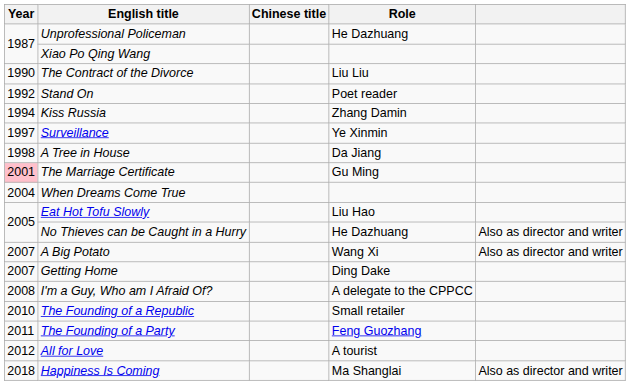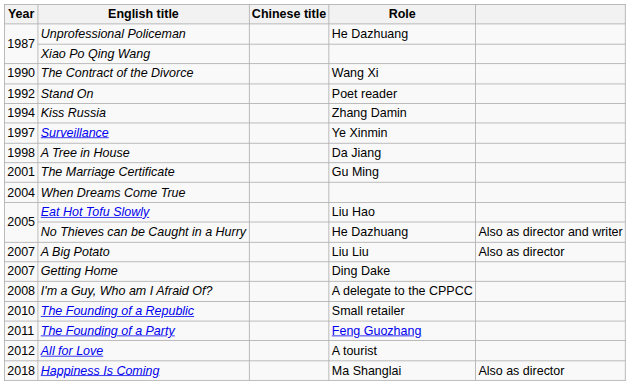The Contract of the Divorce | Role: Liu Liu -> Wang Xi
The Marriage Certificate | Year: pink background -> no background
A Big Potato | Role: Wang Xi -> Liu Liu
A Big Potato | column 5: Also as director and writer -> Also as director
Happiness Is Coming | column 5: Also as director and writer -> Also as director
